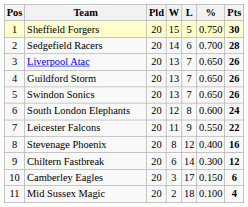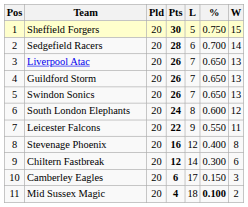columns swapped: W <-> Pts
Mid Sussex Magic | %: normal -> bold
